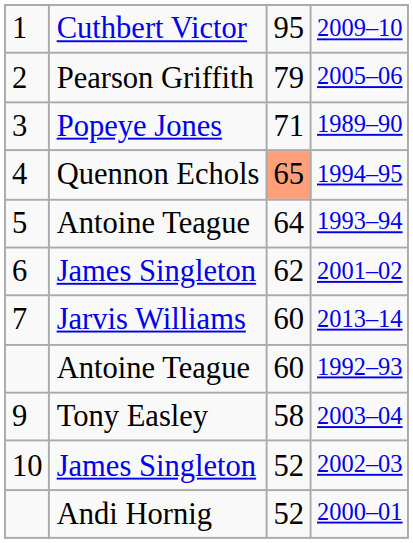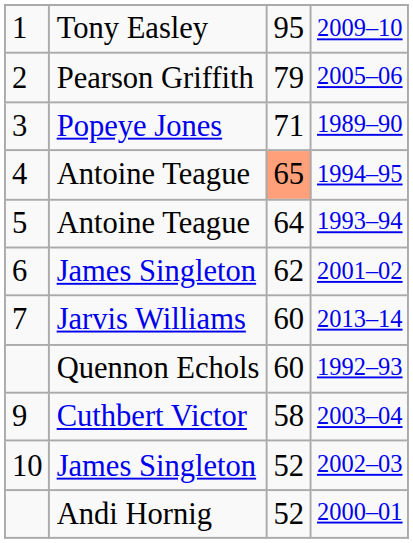2009–10 | column 2: Cuthbert Victor -> Tony Easley
1994–95 | column 2: Quennon Echols -> Antoine Teague
1992–93 | column 2: Antoine Teague -> Quennon Echols
2003–04 | column 2: Tony Easley -> Cuthbert Victor
